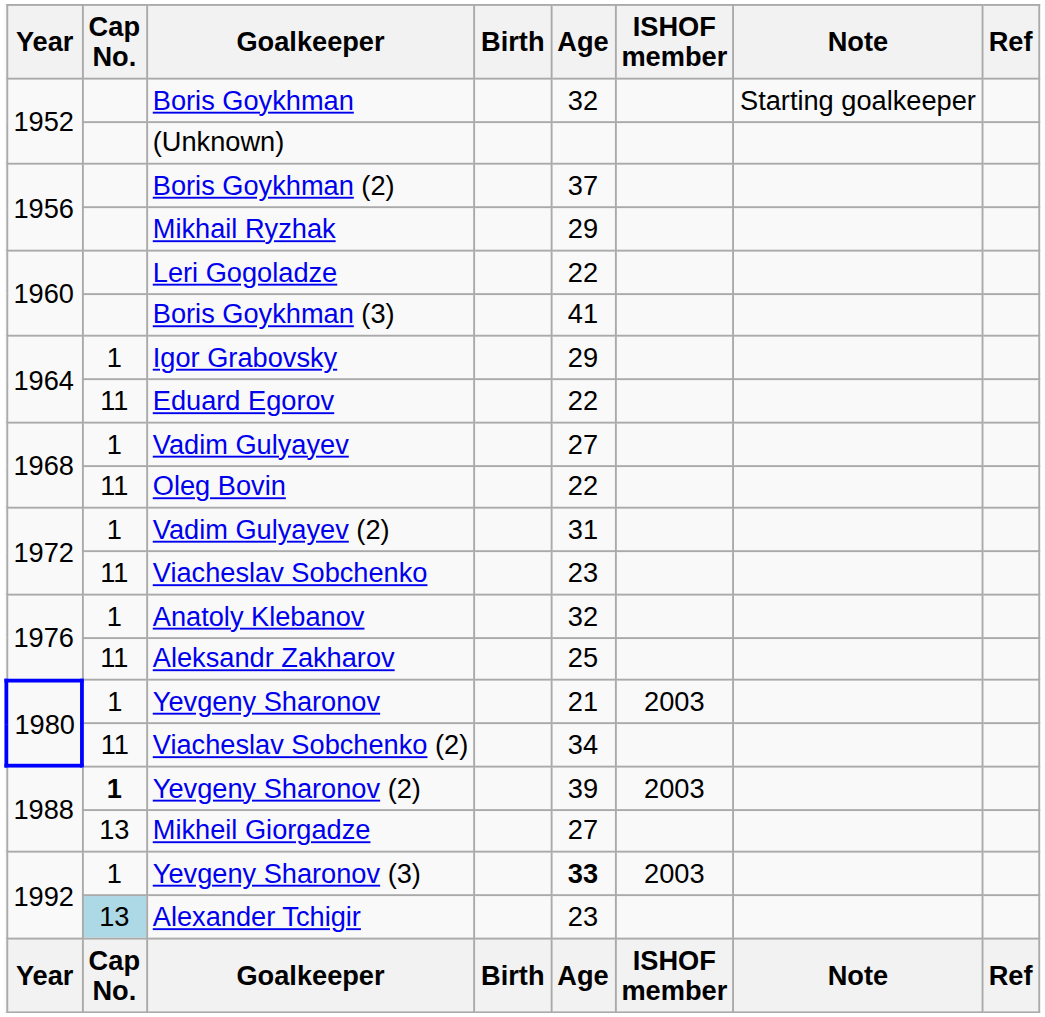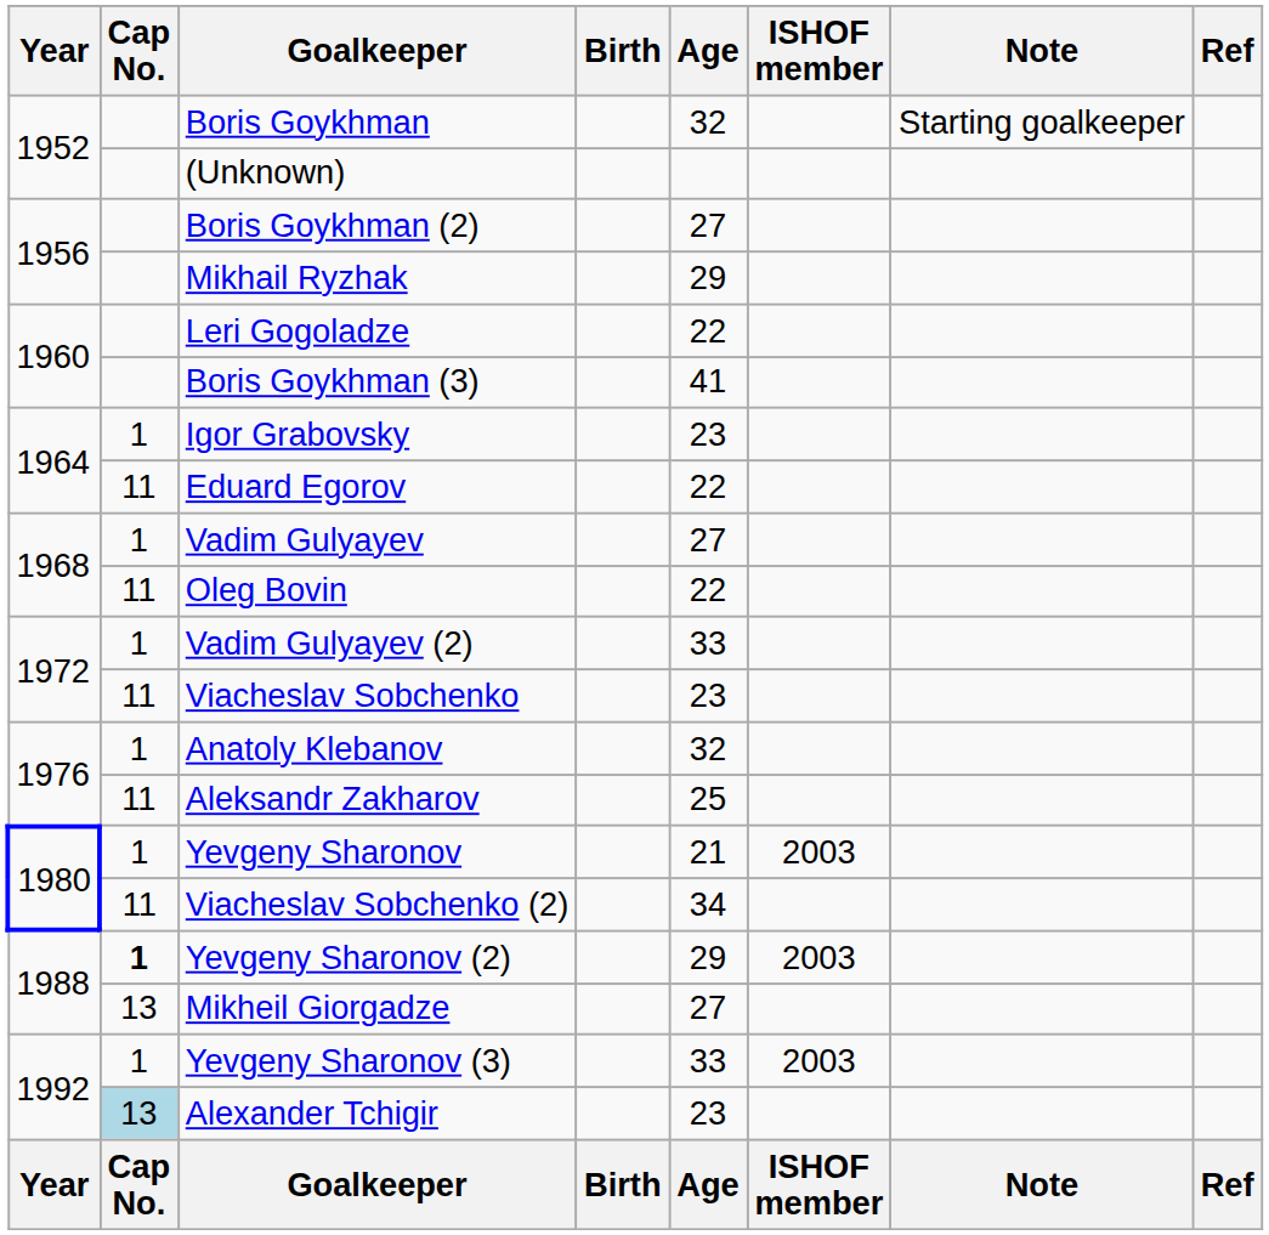Boris Goykhman (2) | Age: 37 -> 27
Igor Grabovsky | Age: 29 -> 23
Vadim Gulyayev (2) | Age: 31 -> 33
Yevgeny Sharonov (2) | Age: 39 -> 29
Yevgeny Sharonov (3) | Age: bold -> normal
